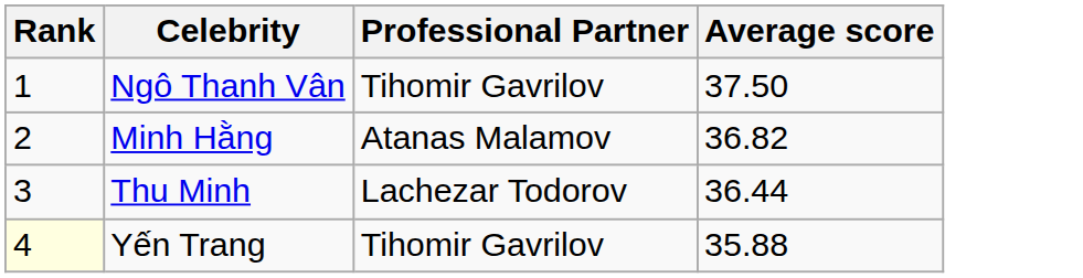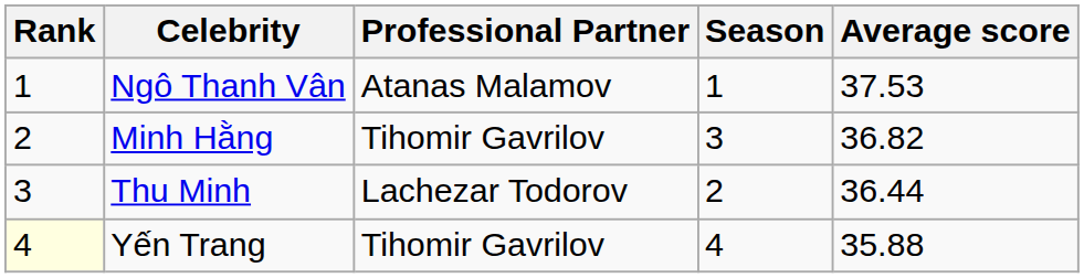+ column: Season | 1 | 3 | 2 | 4
Ngô Thanh Vân | Professional Partner: Tihomir Gavrilov -> Atanas Malamov
Ngô Thanh Vân | Average score: 37.50 -> 37.53
Minh Hằng | Professional Partner: Atanas Malamov -> Tihomir Gavrilov
